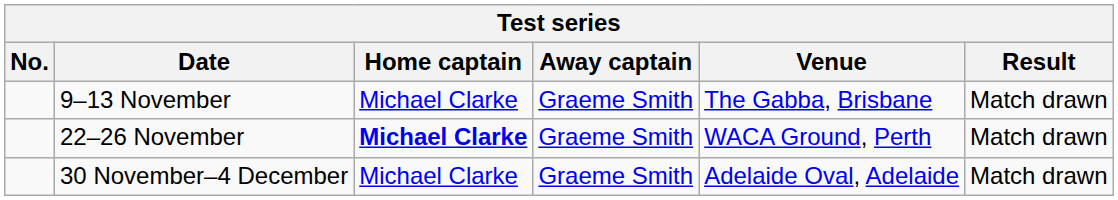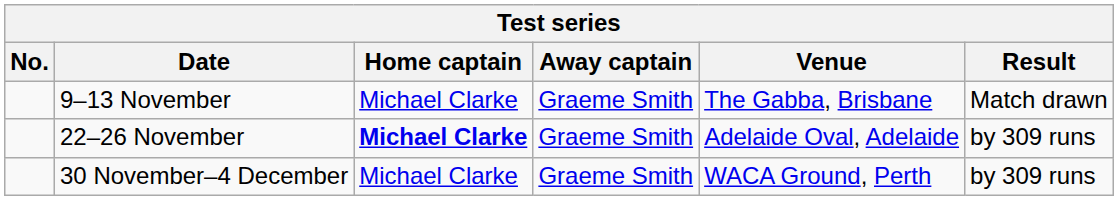22–26 November | Venue: WACA Ground, Perth -> Adelaide Oval, Adelaide
22–26 November | Result: Match drawn -> by 309 runs
30 November–4 December | Venue: Adelaide Oval, Adelaide -> WACA Ground, Perth
30 November–4 December | Result: Match drawn -> by 309 runs
